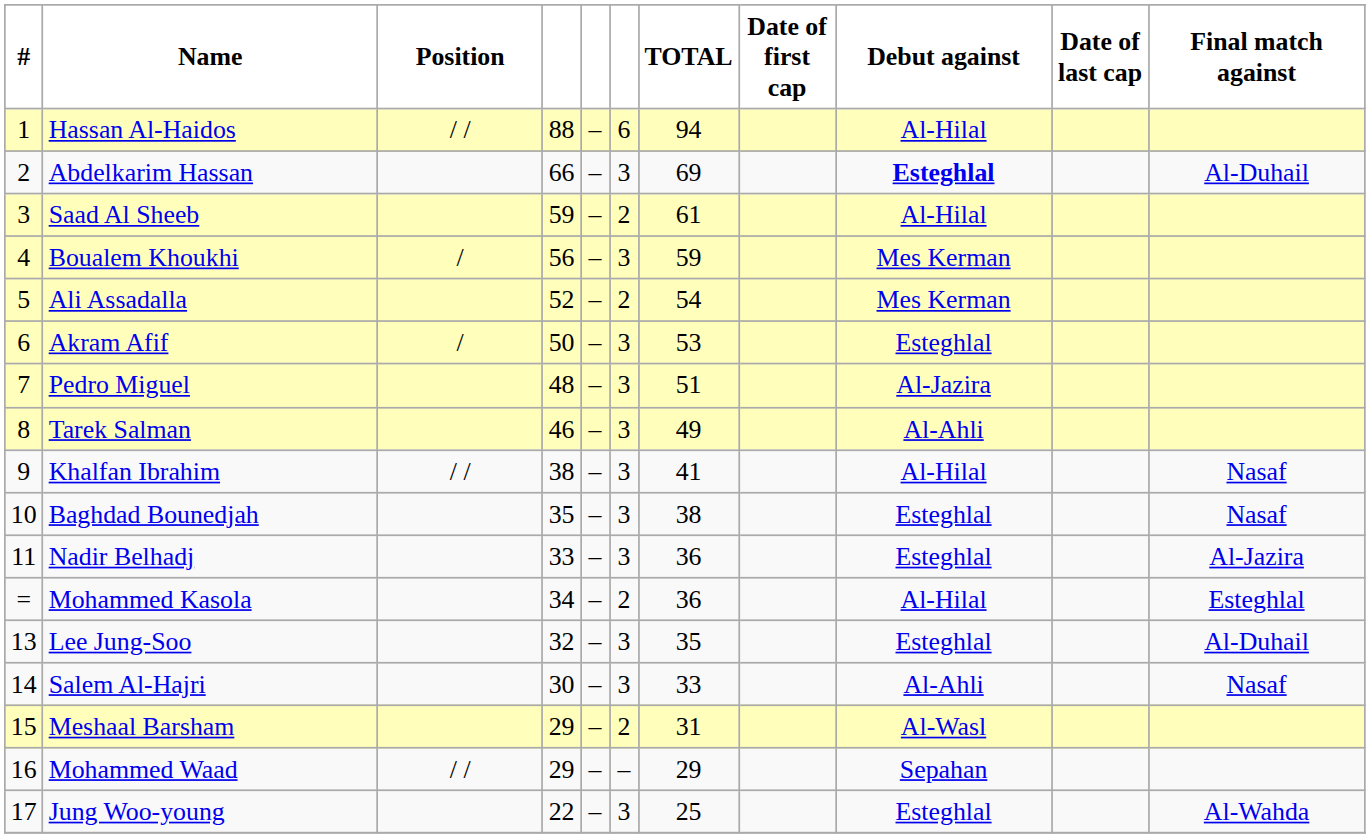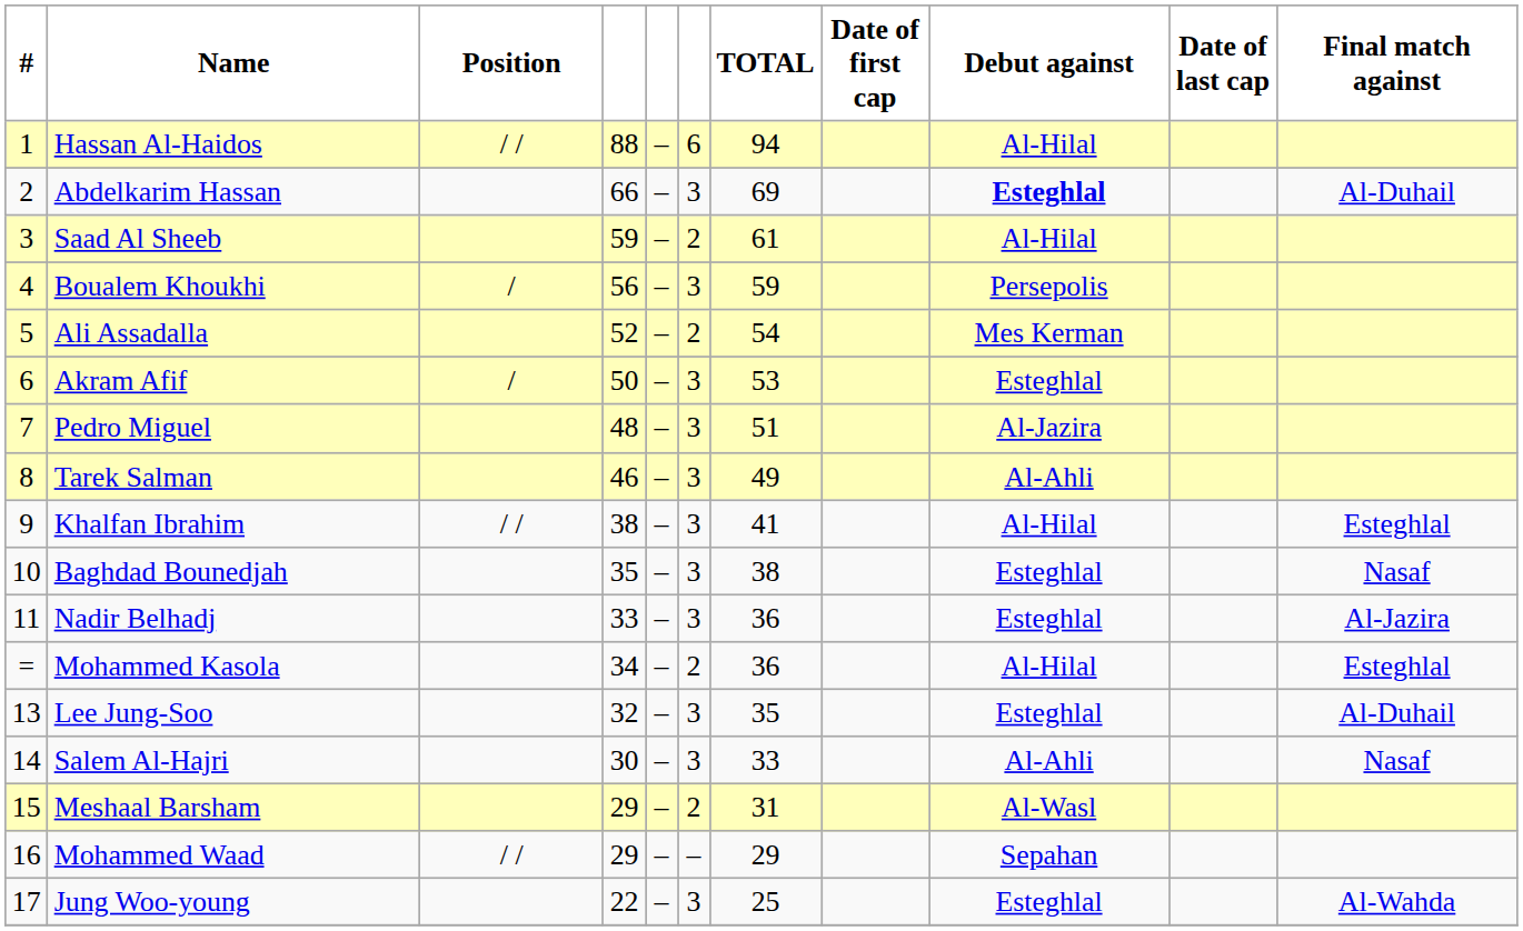Boualem Khoukhi | Debut against: Mes Kerman -> Persepolis
Khalfan Ibrahim | Final match against: Nasaf -> Esteghlal
